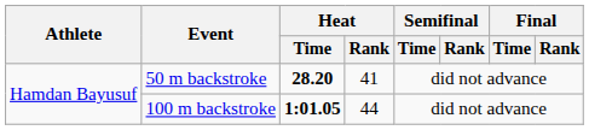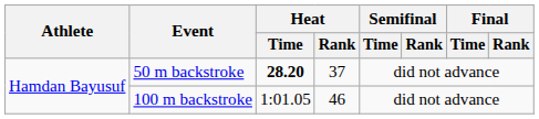50 m backstroke | Heat / Rank: 41 -> 37
100 m backstroke | Heat / Time: bold -> normal
100 m backstroke | Heat / Rank: 44 -> 46
